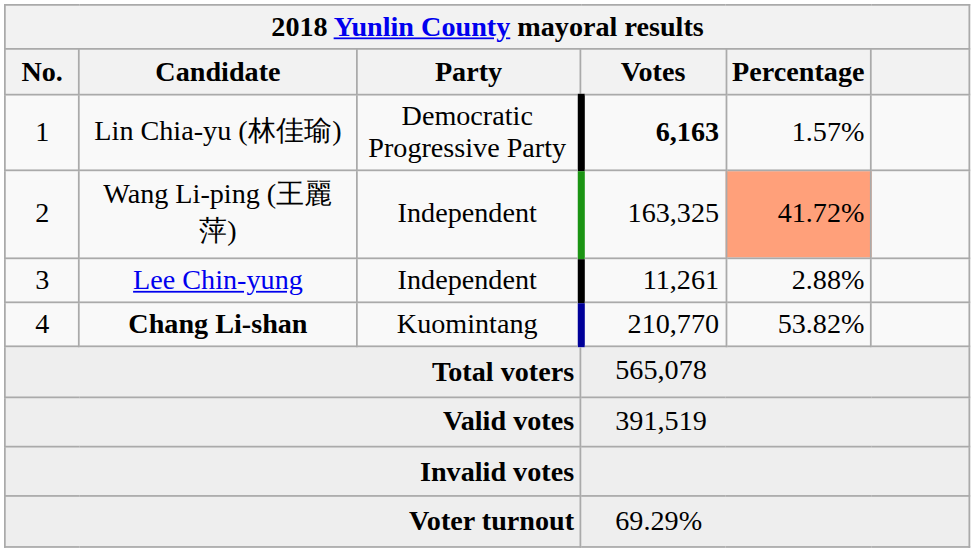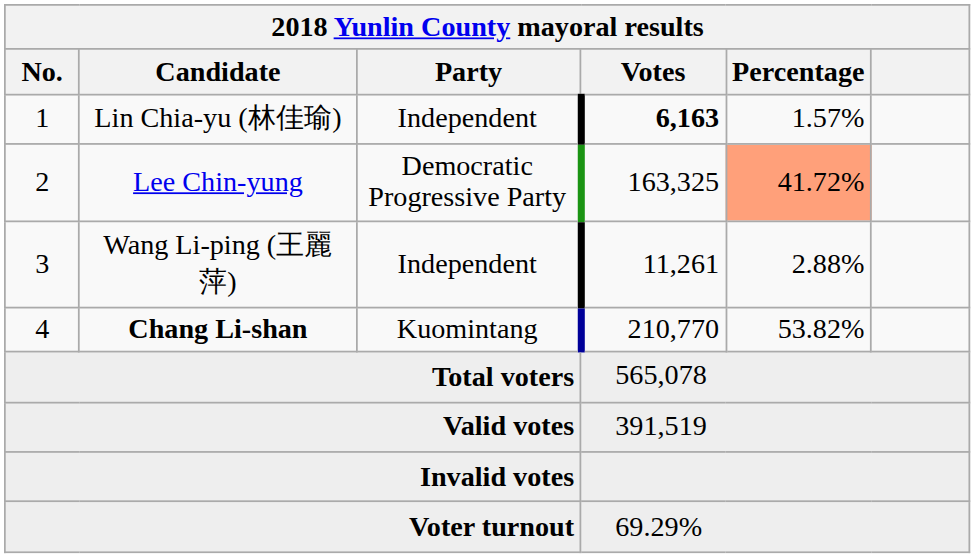1 | Party: Democratic Progressive Party -> Independent
2 | Candidate: Wang Li-ping (王麗萍) -> Lee Chin-yung
2 | Party: Independent -> Democratic Progressive Party
3 | Candidate: Lee Chin-yung -> Wang Li-ping (王麗萍)
